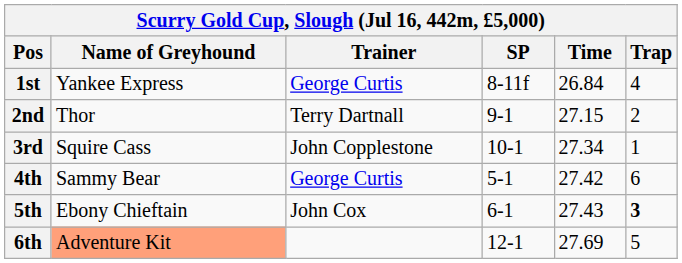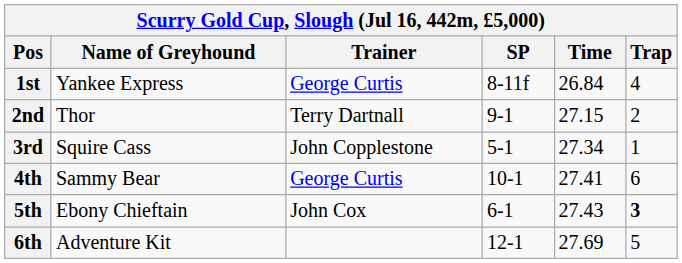3rd | SP: 10-1 -> 5-1
4th | SP: 5-1 -> 10-1
4th | Time: 27.42 -> 27.41
6th | Name of Greyhound: lightsalmon background -> no background
